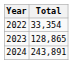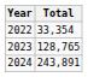2023 | Total: 128,865 -> 128,765
